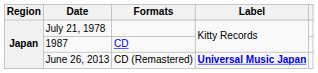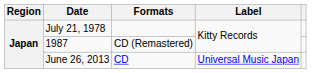1987 | Formats: CD -> CD (Remastered)
June 26, 2013 | Formats: CD (Remastered) -> CD
June 26, 2013 | Label: bold -> normal
